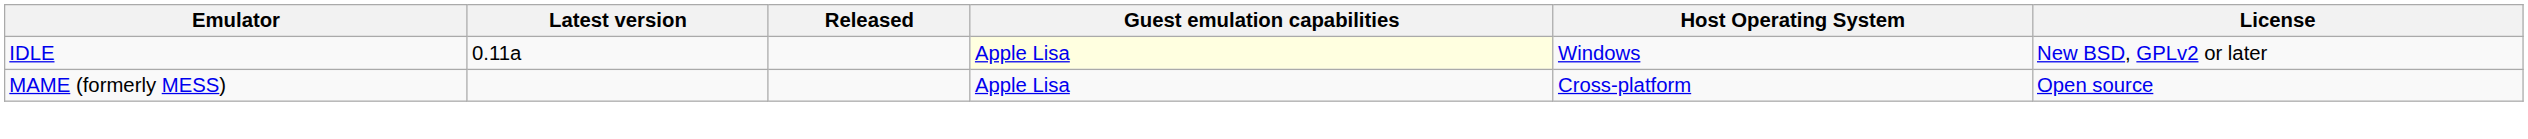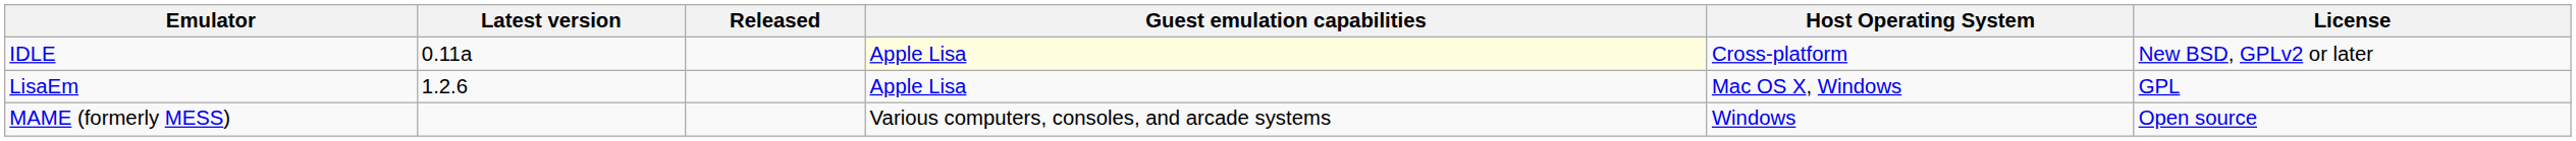IDLE | Host Operating System: Windows -> Cross-platform
+ row: LisaEm | 1.2.6 | Apple Lisa | Mac OS X, Windows | GPL
MAME (formerly MESS) | Guest emulation capabilities: Apple Lisa -> Various computers, consoles, and arcade systems
MAME (formerly MESS) | Host Operating System: Cross-platform -> Windows
